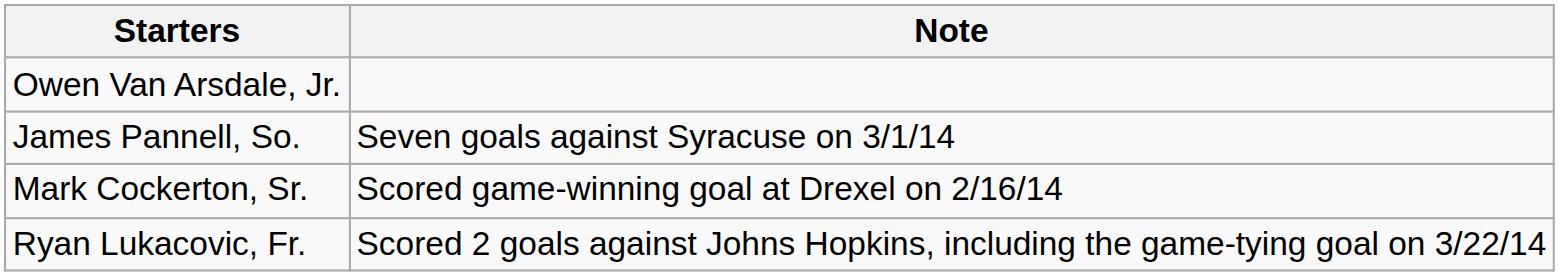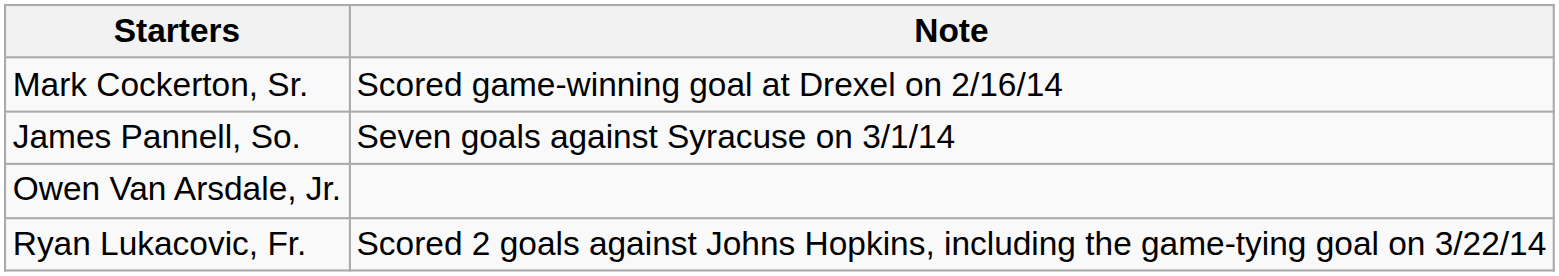rows swapped: Mark Cockerton, Sr. <-> Owen Van Arsdale, Jr.
